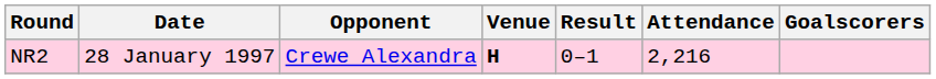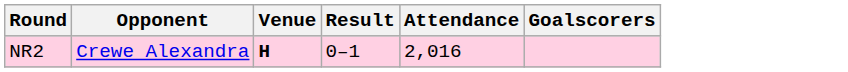- column: Date | 28 January 1997
NR2 | Attendance: 2,216 -> 2,016
